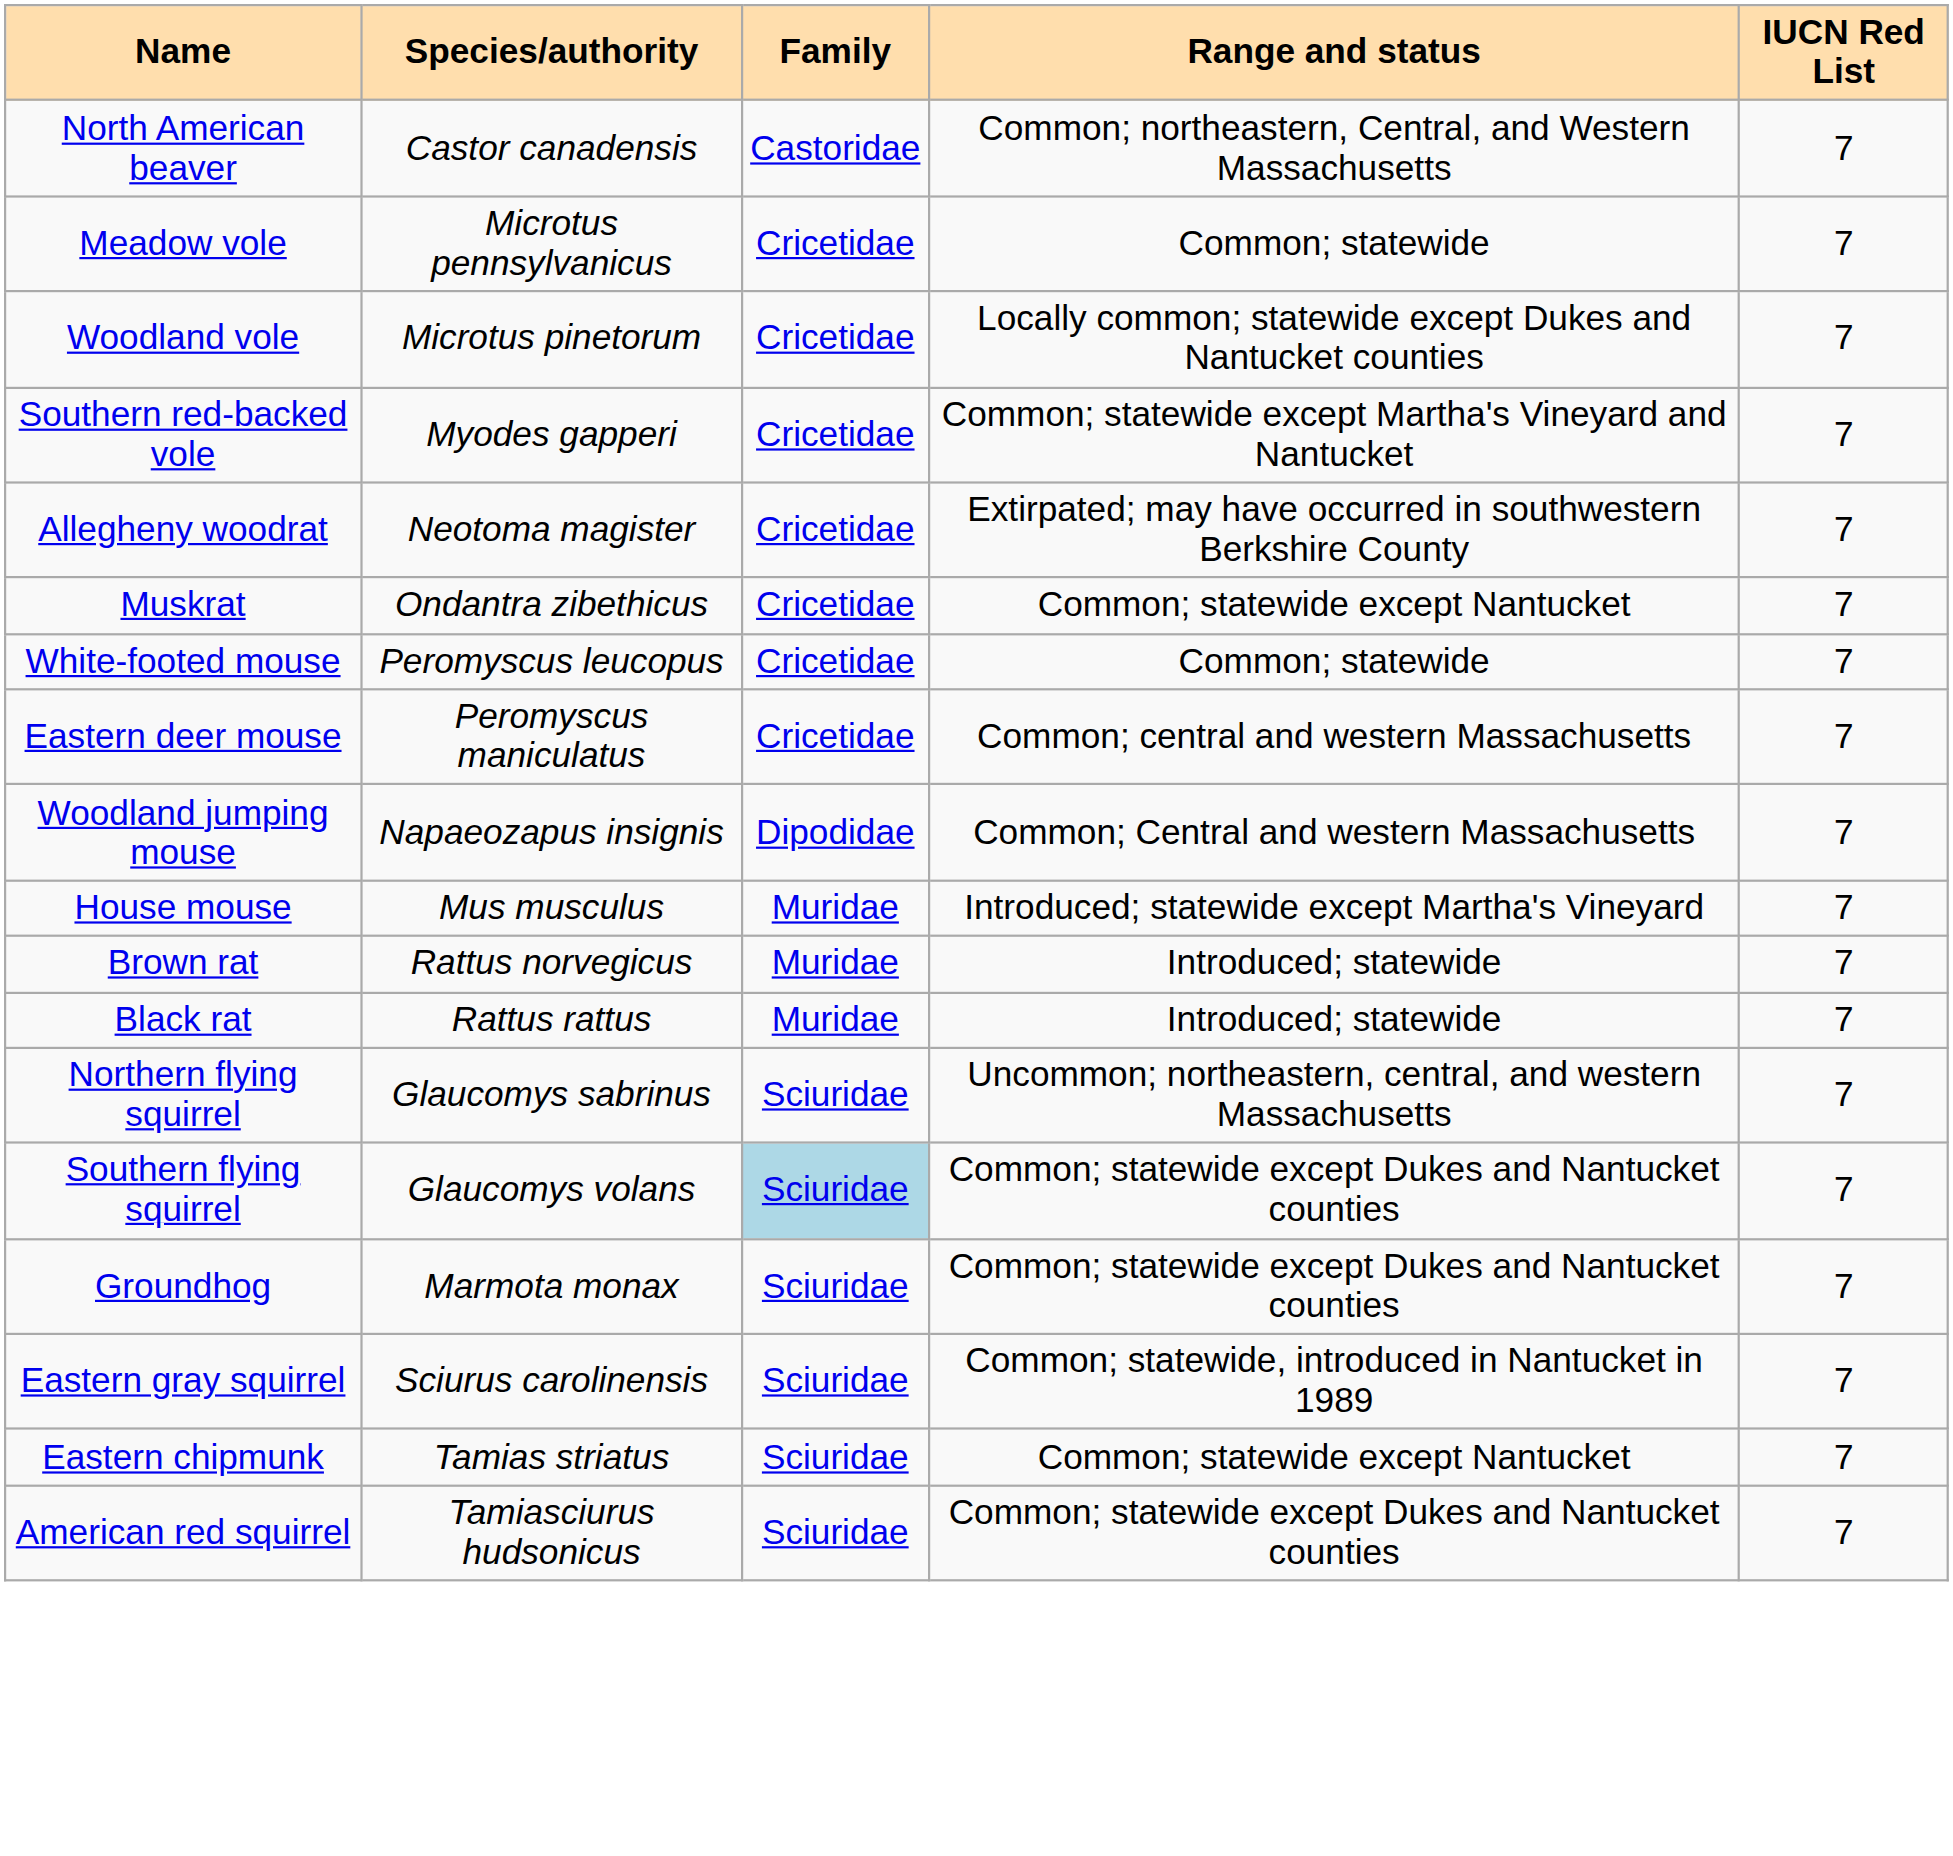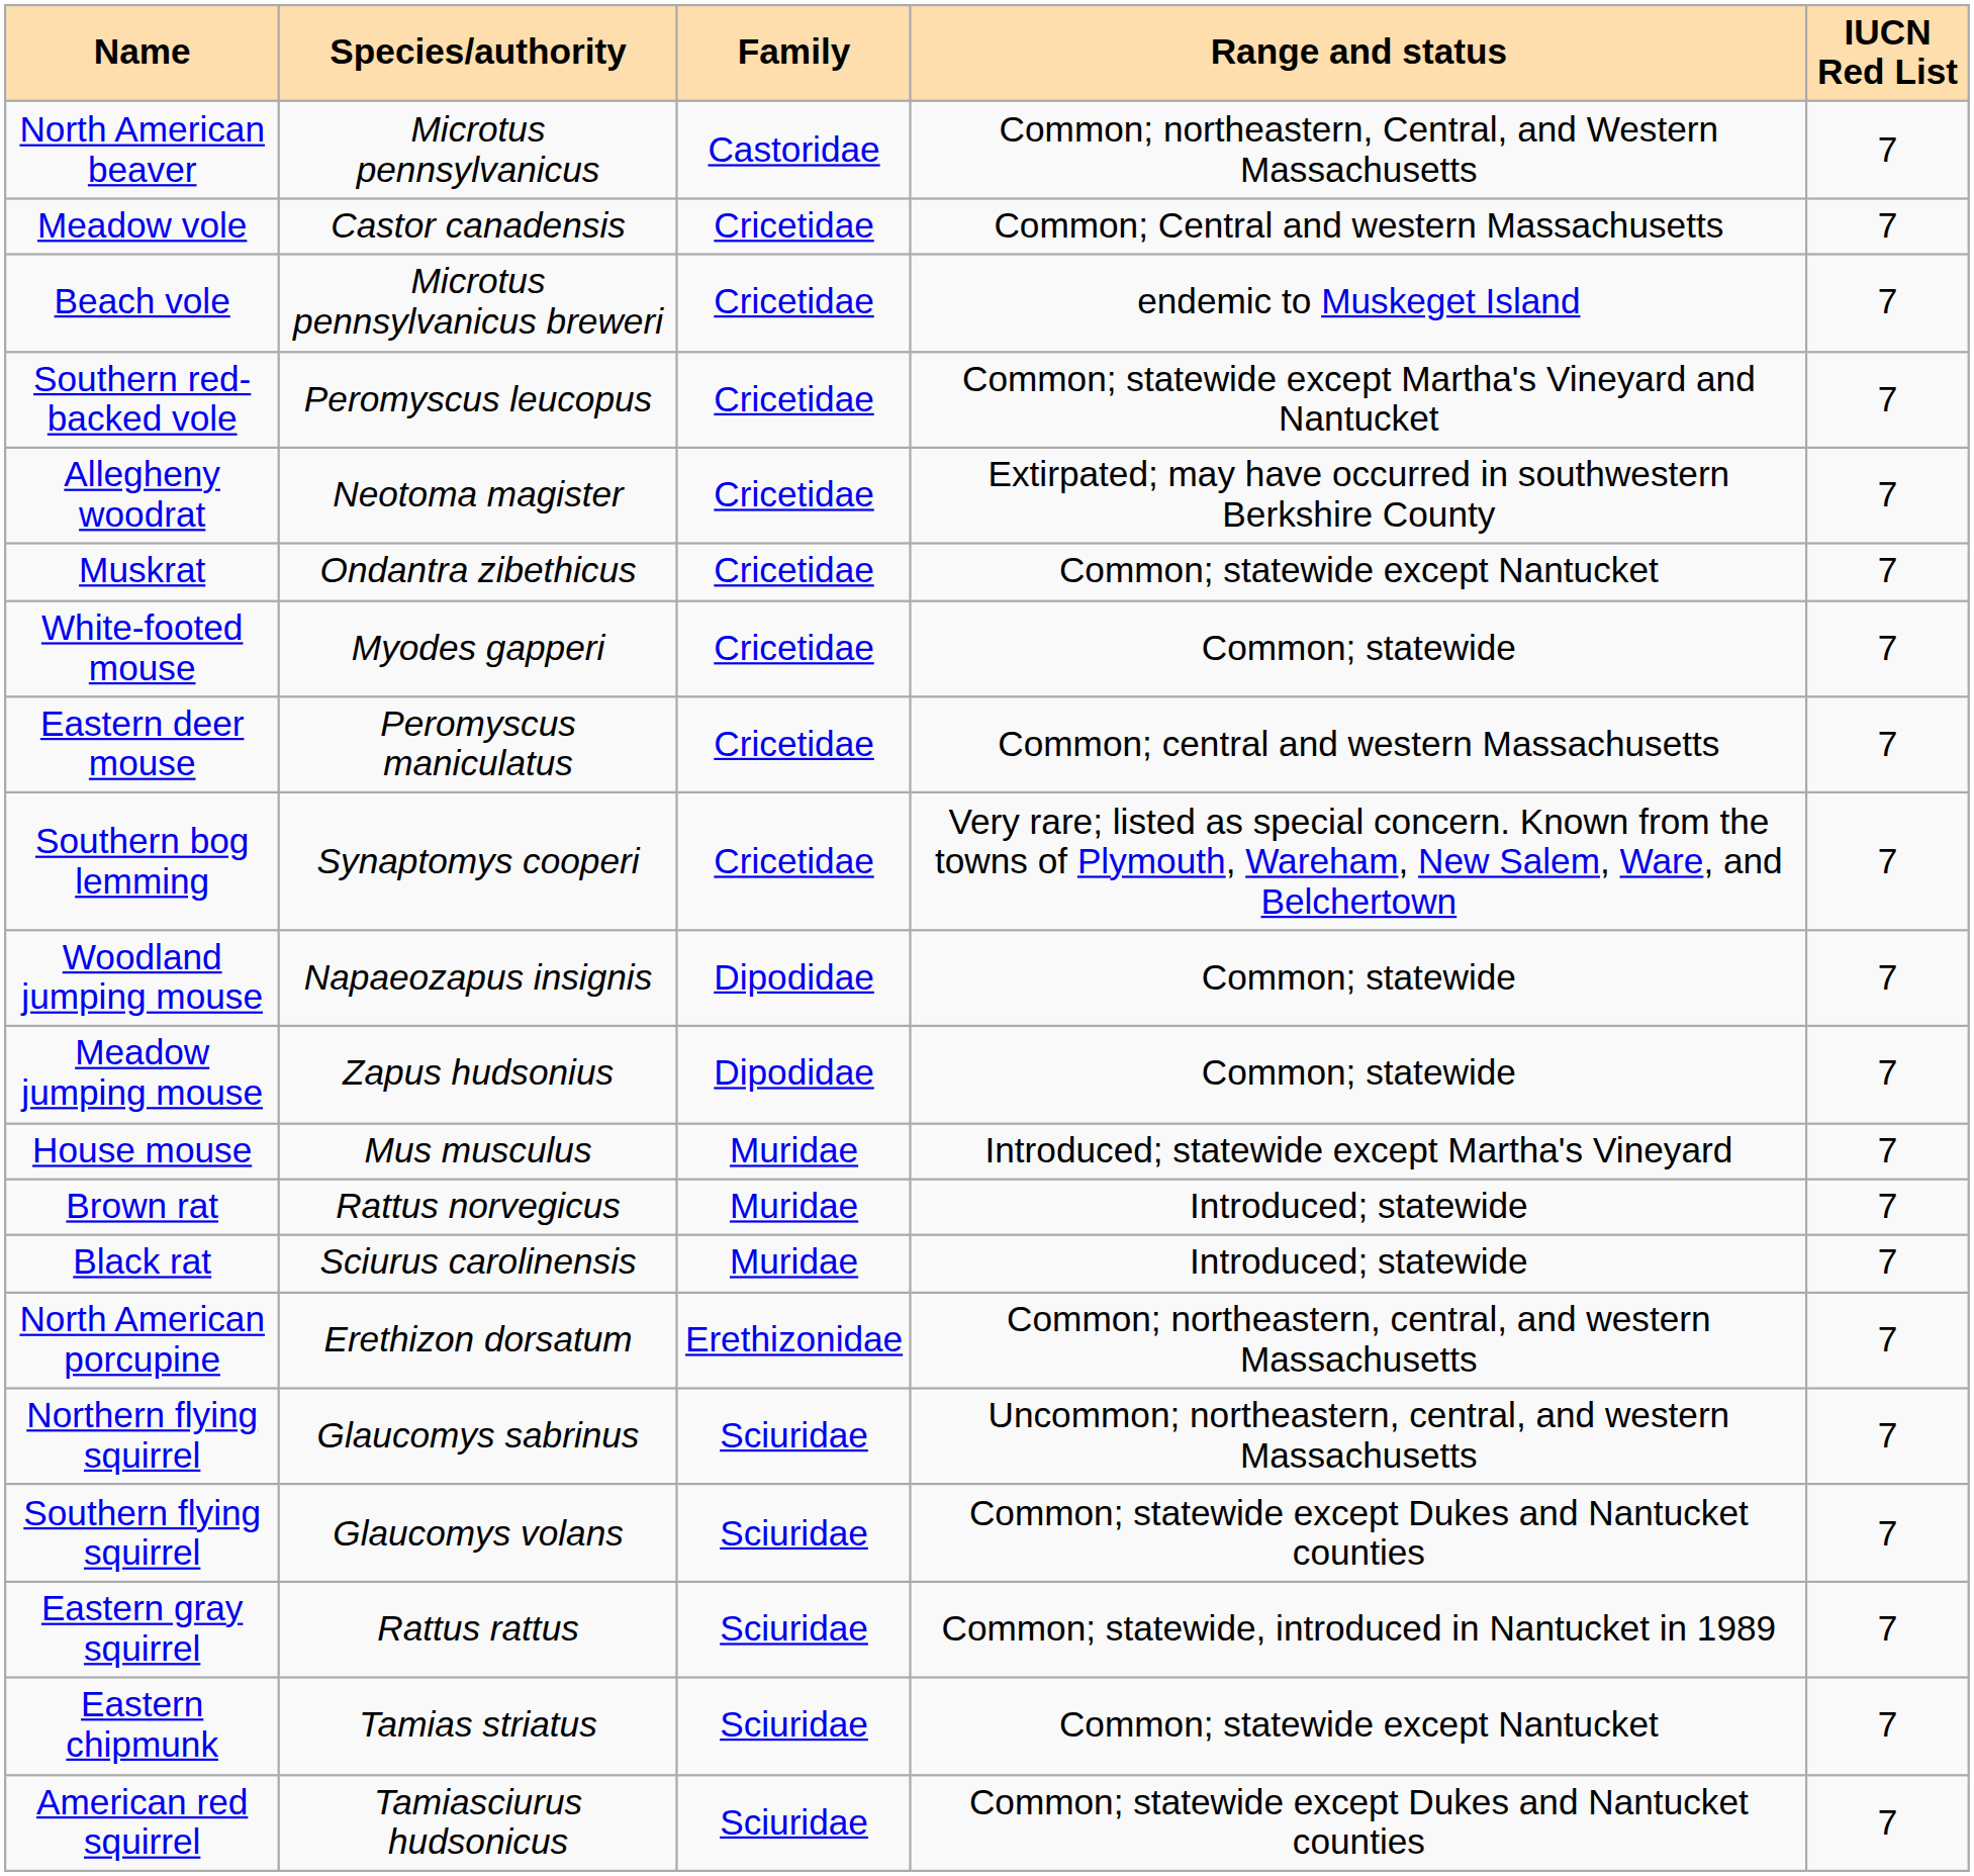North American beaver | Species/authority: Castor canadensis -> Microtus pennsylvanicus
Meadow vole | Species/authority: Microtus pennsylvanicus -> Castor canadensis
Meadow vole | Range and status: Common; statewide -> Common; Central and western Massachusetts
+ row: Beach vole | Microtus pennsylvanicus breweri | Cricetidae | endemic to Muskeget Island | 7
- row: Woodland vole | Microtus pinetorum | Cricetidae | Locally common; statewide except Dukes and Nantucket counties | 7
Southern red-backed vole | Species/authority: Myodes gapperi -> Peromyscus leucopus
White-footed mouse | Species/authority: Peromyscus leucopus -> Myodes gapperi
+ row: Southern bog lemming | Synaptomys cooperi | Cricetidae | Very rare; listed as special concern. Known from the towns of Plymouth, Wareham, New Salem, Ware, and Belchertown | 7
Woodland jumping mouse | Range and status: Common; Central and western Massachusetts -> Common; statewide
+ row: Meadow jumping mouse | Zapus hudsonius | Dipodidae | Common; statewide | 7
Black rat | Species/authority: Rattus rattus -> Sciurus carolinensis
+ row: North American porcupine | Erethizon dorsatum | Erethizonidae | Common; northeastern, central, and western Massachusetts | 7
Southern flying squirrel | Family: lightblue background -> no background
- row: Groundhog | Marmota monax | Sciuridae | Common; statewide except Dukes and Nantucket counties | 7
Eastern gray squirrel | Species/authority: Sciurus carolinensis -> Rattus rattus
